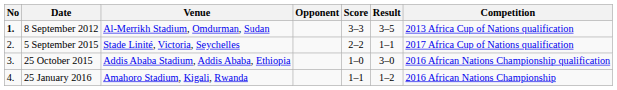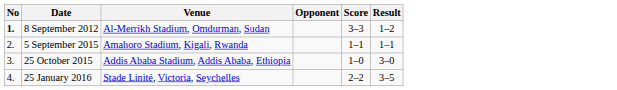- column: Competition | 2013 Africa Cup of Nations qualification | 2017 Africa Cup of Nations qualification | 2016 African Nations Championship qualification | 2016 African Nations Championship
8 September 2012 | Result: 3–5 -> 1–2
5 September 2015 | Venue: Stade Linité, Victoria, Seychelles -> Amahoro Stadium, Kigali, Rwanda
5 September 2015 | Score: 2–2 -> 1–1
25 January 2016 | Venue: Amahoro Stadium, Kigali, Rwanda -> Stade Linité, Victoria, Seychelles
25 January 2016 | Score: 1–1 -> 2–2
25 January 2016 | Result: 1–2 -> 3–5
